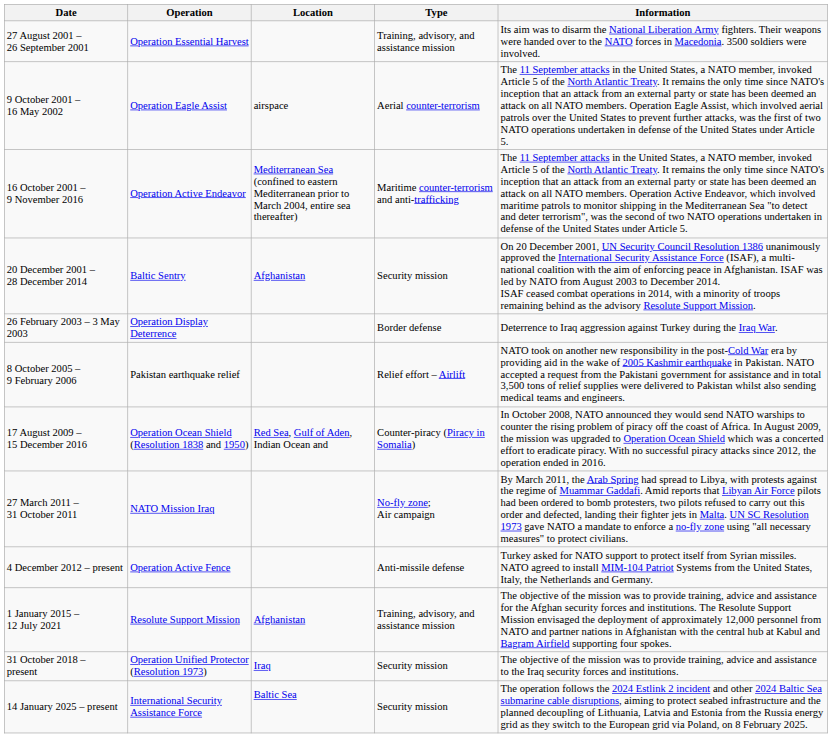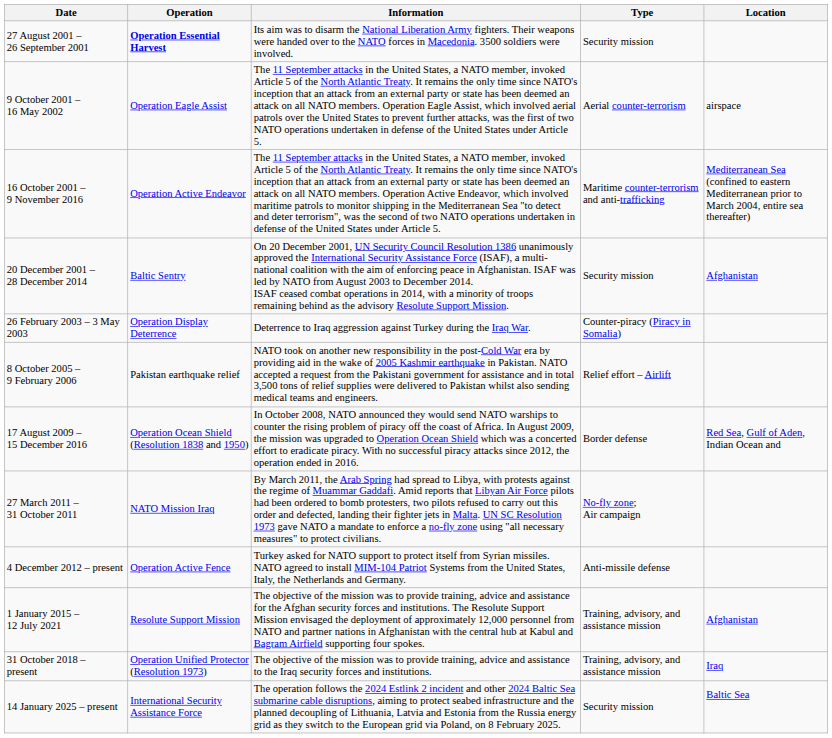columns swapped: Location <-> Information
27 August 2001 – 26 September 2001 | Operation: normal -> bold
27 August 2001 – 26 September 2001 | Type: Training, advisory, and assistance mission -> Security mission
26 February 2003 – 3 May 2003 | Type: Border defense -> Counter-piracy (Piracy in Somalia)
17 August 2009 – 15 December 2016 | Type: Counter-piracy (Piracy in Somalia) -> Border defense
31 October 2018 – present | Type: Security mission -> Training, advisory, and assistance mission
